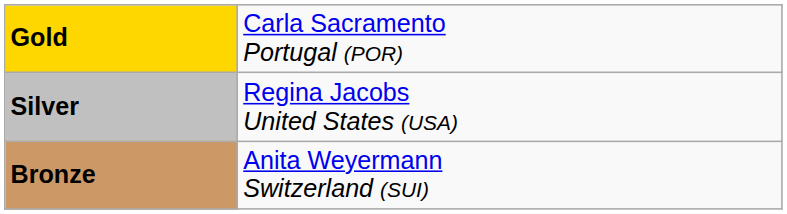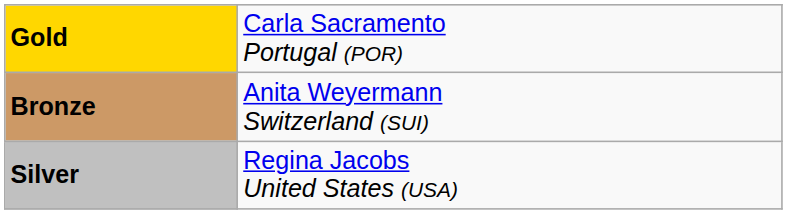rows swapped: Silver <-> Bronze
